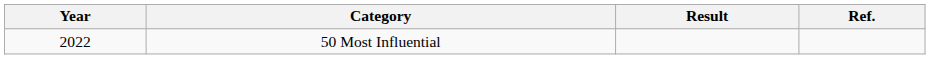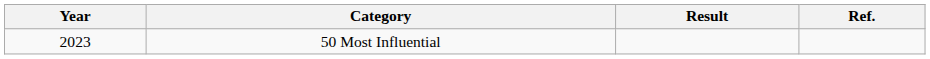50 Most Influential | Year: 2022 -> 2023
